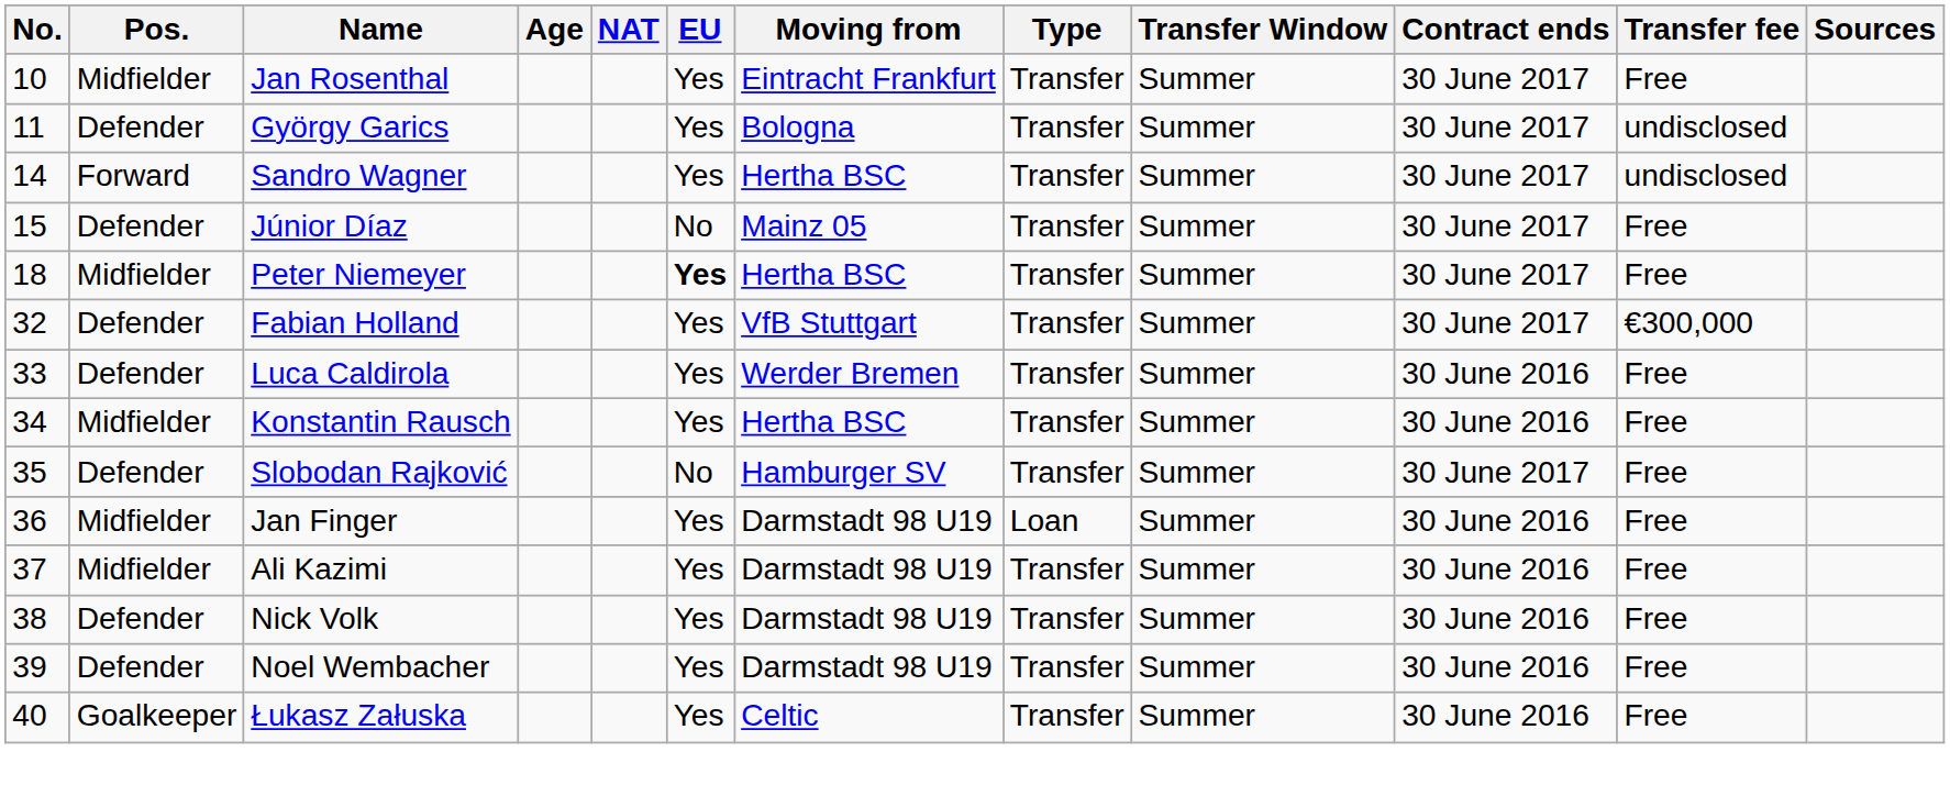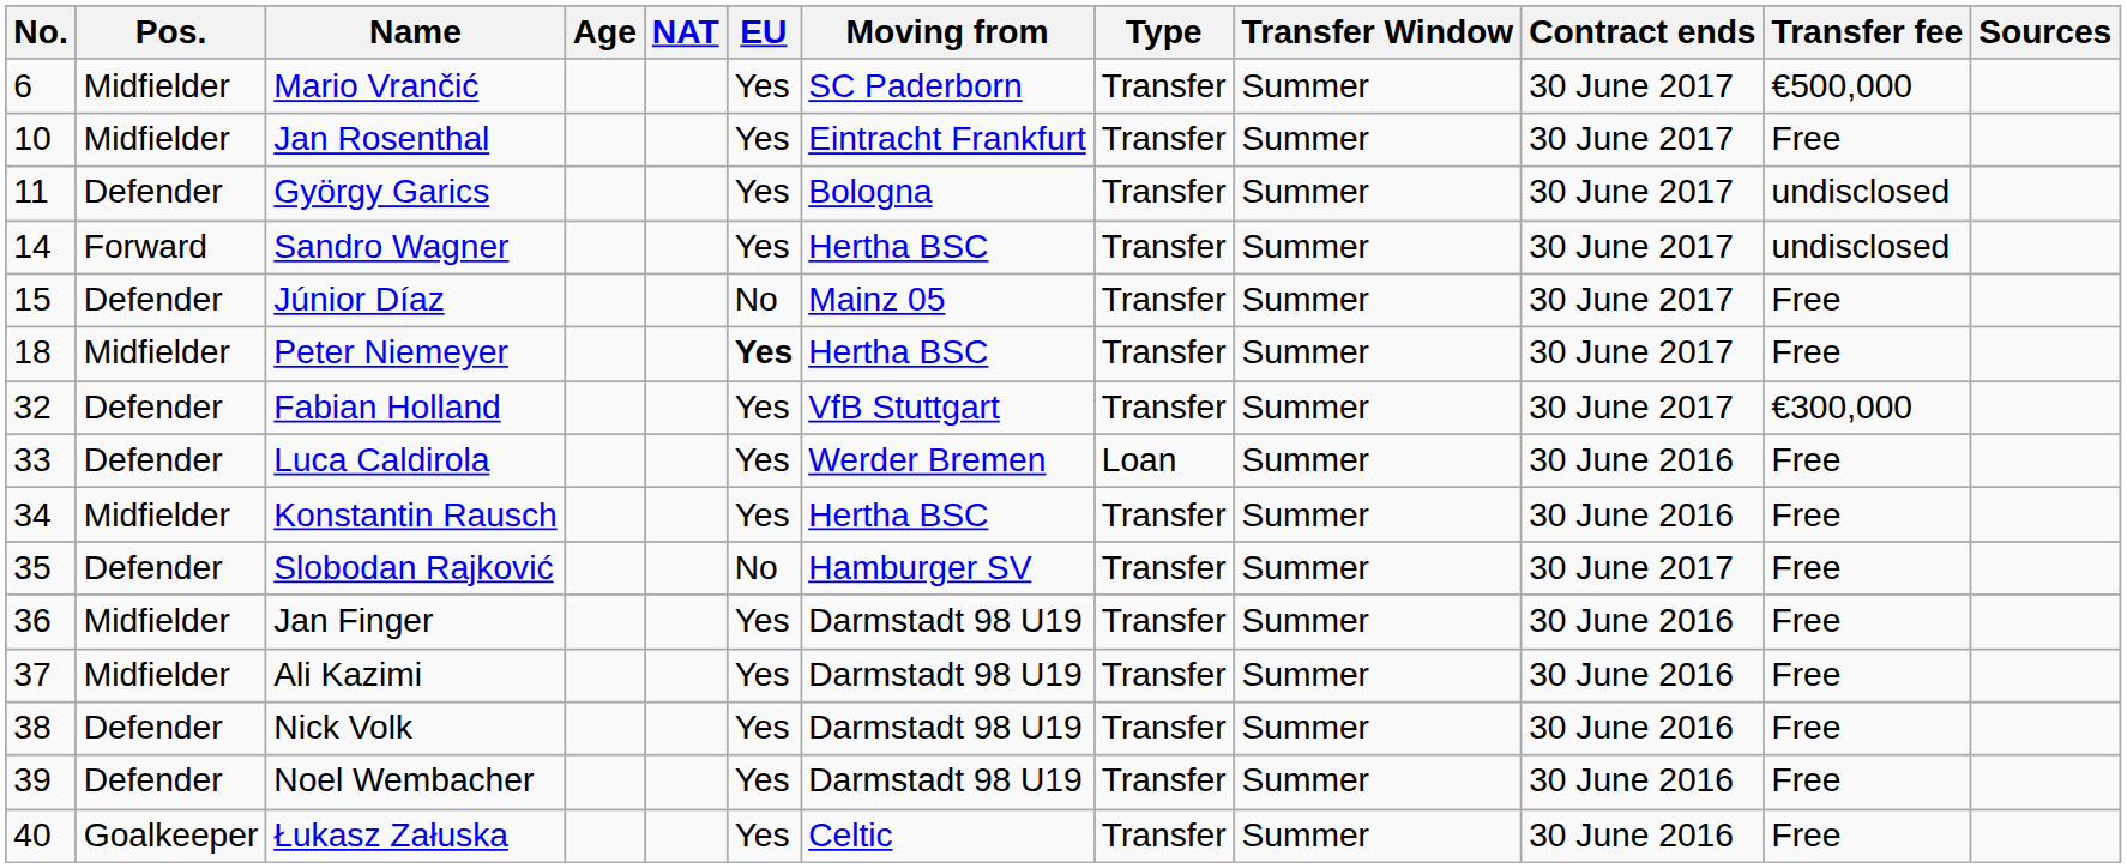+ row: 6 | Midfielder | Mario Vrančić | Yes | SC Paderborn | Transfer | Summer | 30 June 2017 | €500,000
Luca Caldirola | Type: Transfer -> Loan
Jan Finger | Type: Loan -> Transfer
